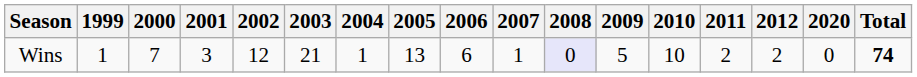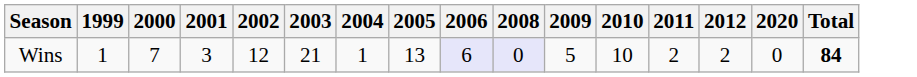- column: 2007 | 1
Wins | 2006: no background -> lavender background
Wins | Total: 74 -> 84
